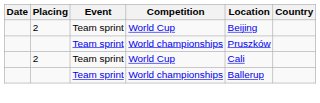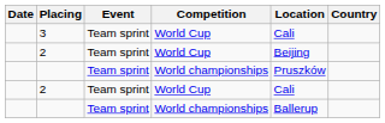+ row: 3 | Team sprint | World Cup | Cali
